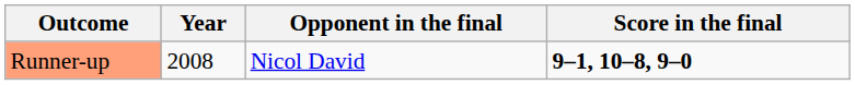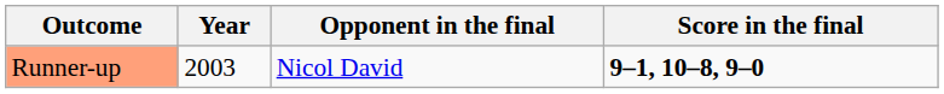Runner-up | Year: 2008 -> 2003
